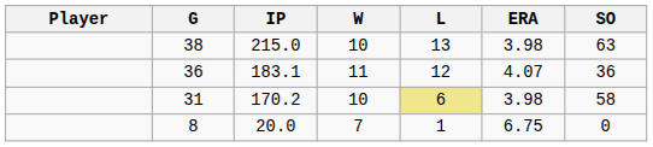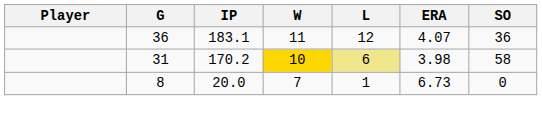- row: 38 | 215.0 | 10 | 13 | 3.98 | 63
31 | W: no background -> gold background
8 | ERA: 6.75 -> 6.73
